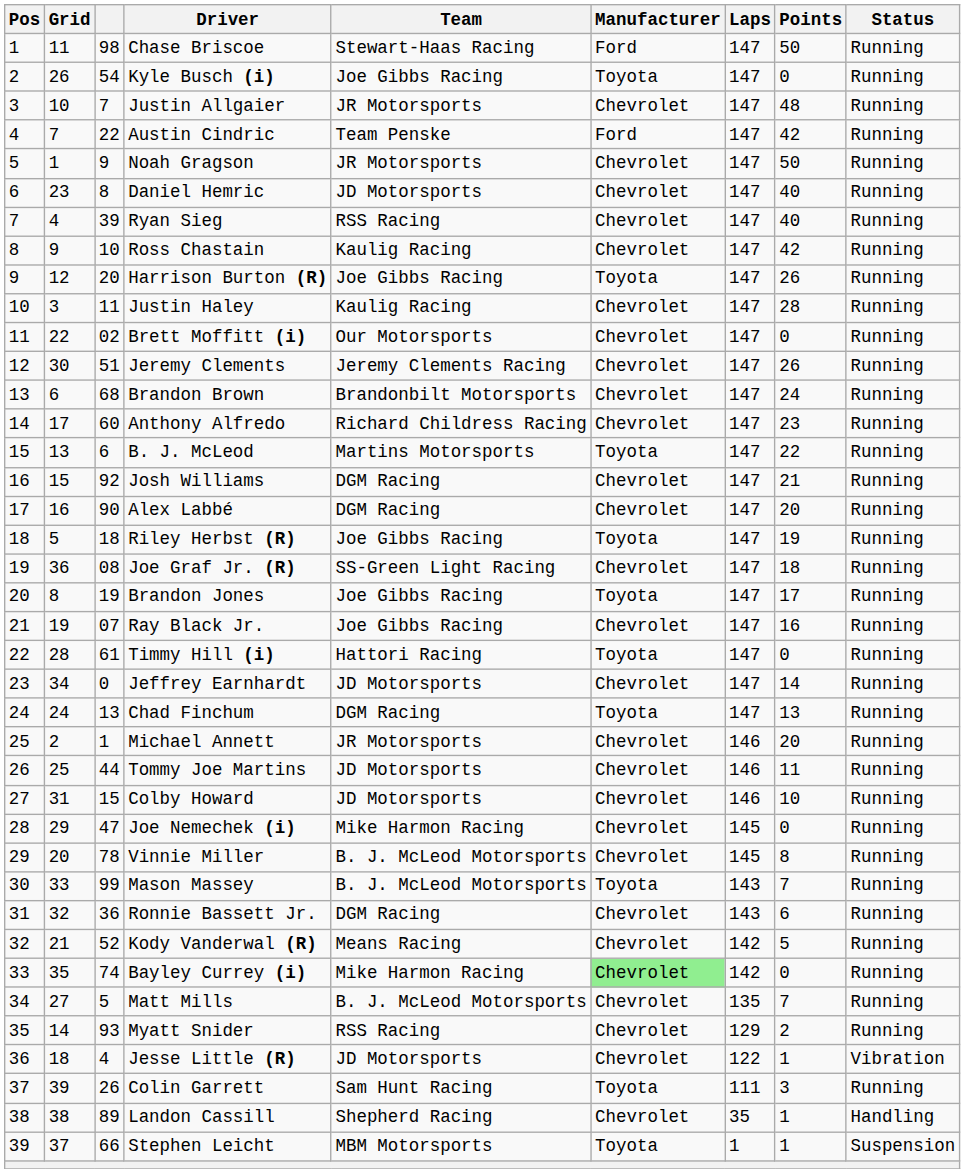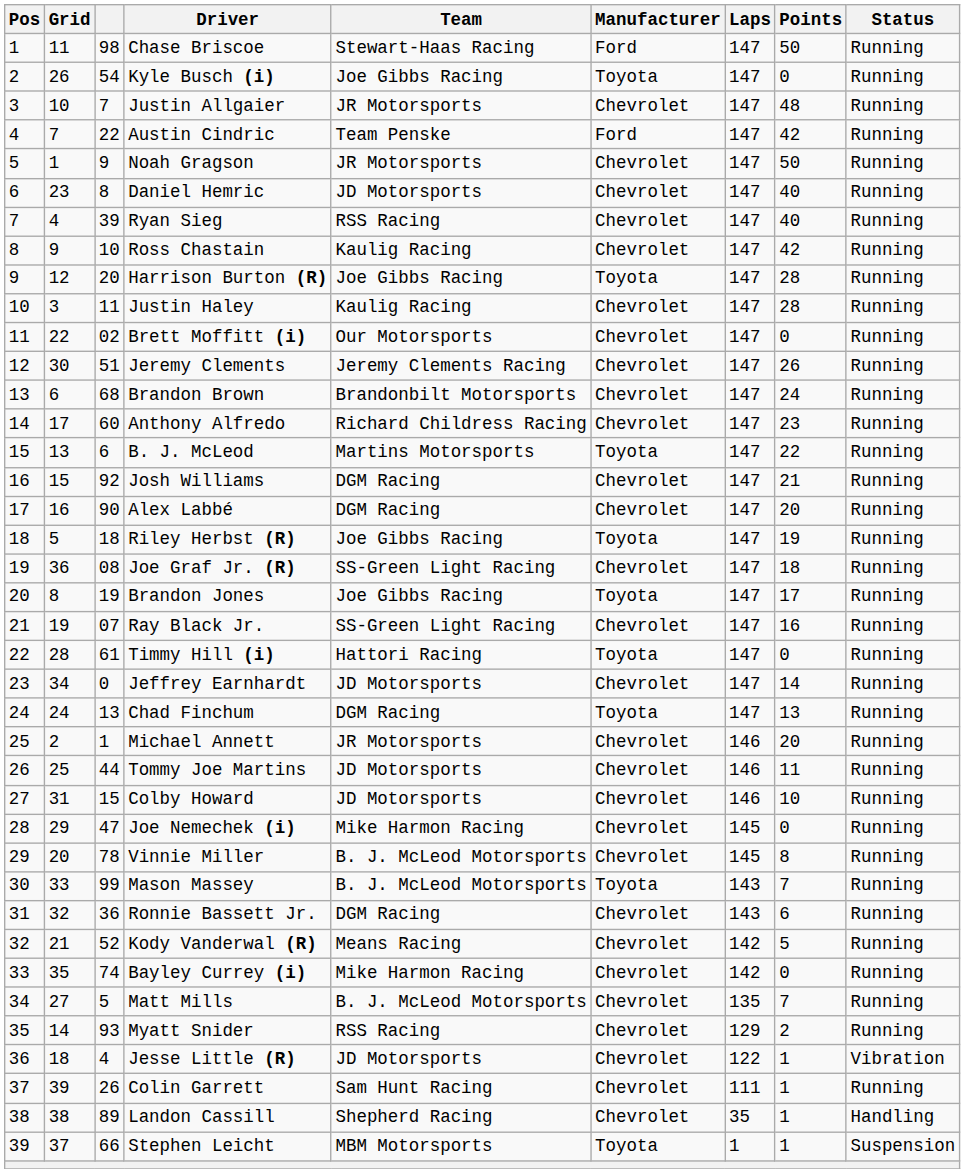Harrison Burton (R) | Points: 26 -> 28
Ray Black Jr. | Team: Joe Gibbs Racing -> SS-Green Light Racing
Bayley Currey (i) | Manufacturer: lightgreen background -> no background
Colin Garrett | Manufacturer: Toyota -> Chevrolet
Colin Garrett | Points: 3 -> 1
